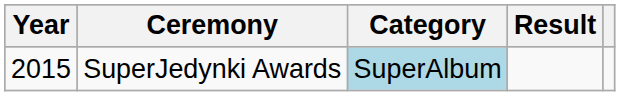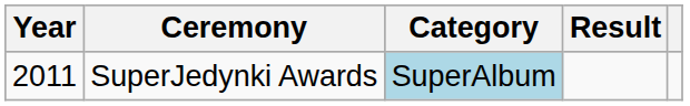SuperJedynki Awards | Year: 2015 -> 2011
